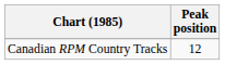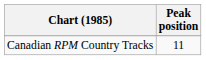Canadian RPM Country Tracks | Peak position: 12 -> 11
